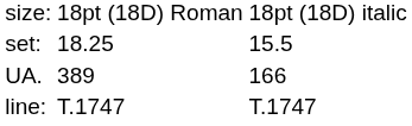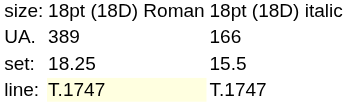rows swapped: UA. <-> set:
line: | column 2: no background -> lightyellow background
